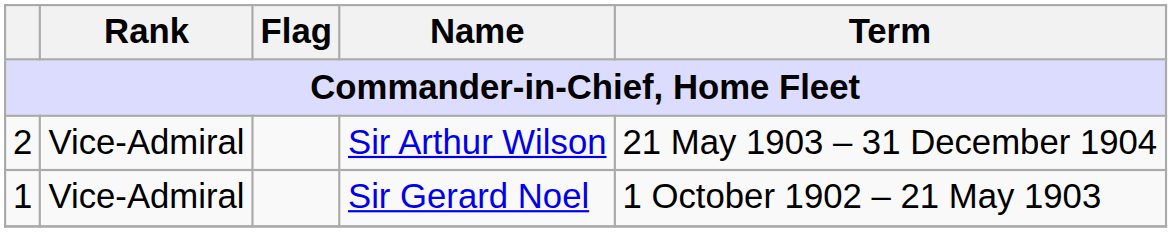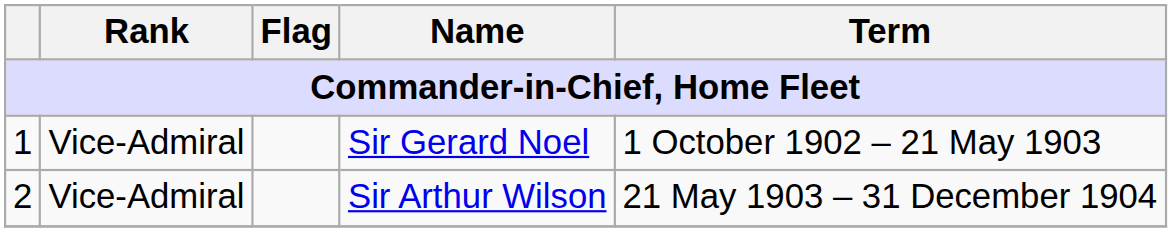rows swapped: Sir Gerard Noel <-> Sir Arthur Wilson
